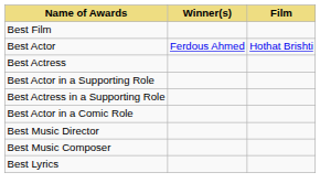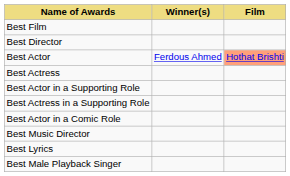+ row: Best Director
Best Actor | Film: no background -> lightsalmon background
- row: Best Music Composer
+ row: Best Male Playback Singer
